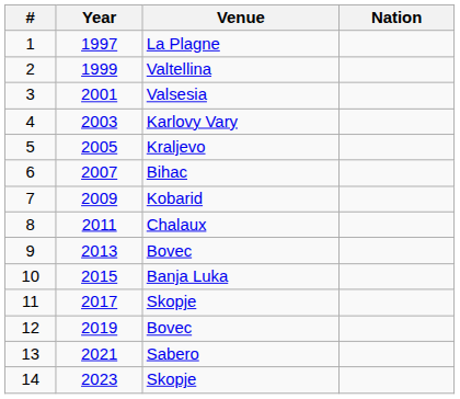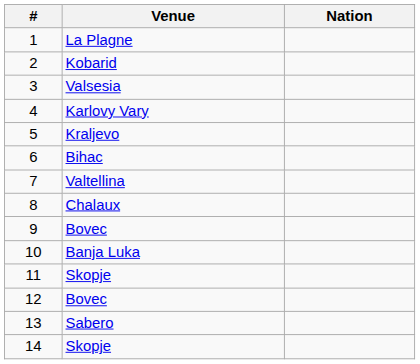- column: Year | 1997 | 1999 | 2001 | 2003 | 2005 | 2007 | 2009 | 2011 | 2013 | 2015 | 2017 | 2019 | 2021 | 2023
2 | Venue: Valtellina -> Kobarid
7 | Venue: Kobarid -> Valtellina
